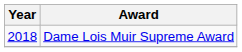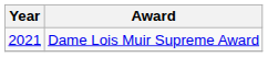Dame Lois Muir Supreme Award | Year: 2018 -> 2021
